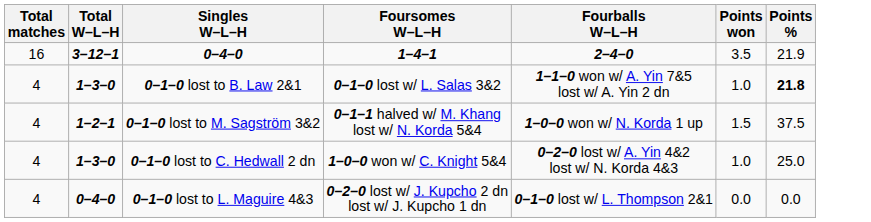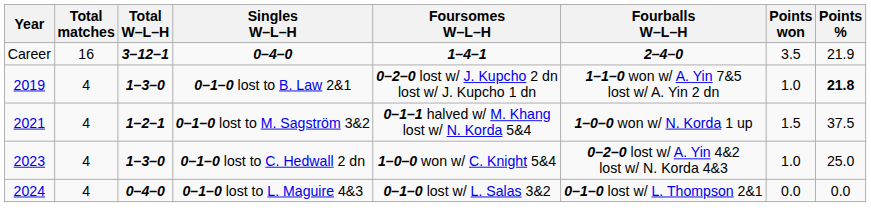+ column: Year | Career | 2019 | 2021 | 2023 | 2024
0–1–0 lost to B. Law 2&1 | Foursomes W–L–H: 0–1–0 lost w/ L. Salas 3&2 -> 0–2–0 lost w/ J. Kupcho 2 dn lost w/ J. Kupcho 1 dn
0–1–0 lost to L. Maguire 4&3 | Foursomes W–L–H: 0–2–0 lost w/ J. Kupcho 2 dn lost w/ J. Kupcho 1 dn -> 0–1–0 lost w/ L. Salas 3&2
